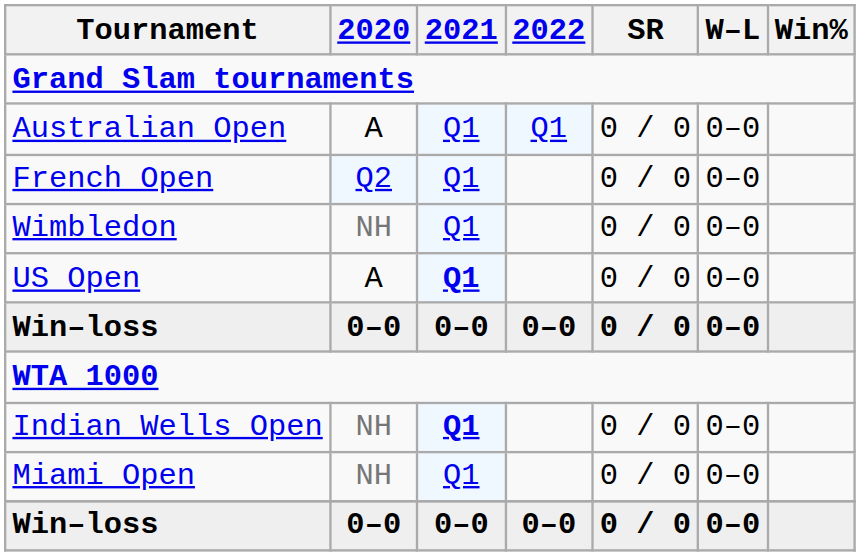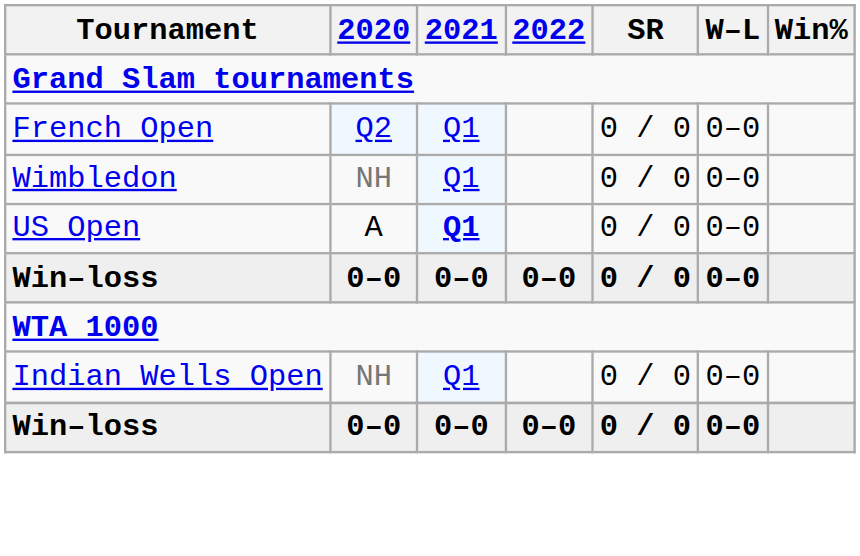- row: Australian Open | A | Q1 | Q1 | 0 / 0 | 0–0
Indian Wells Open | 2021: bold -> normal
- row: Miami Open | NH | Q1 | 0 / 0 | 0–0
